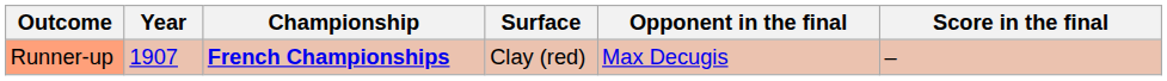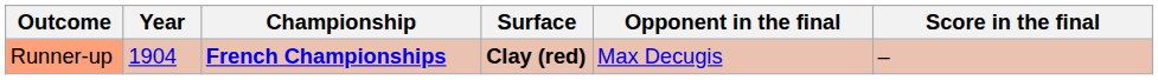Runner-up | Year: 1907 -> 1904
Runner-up | Surface: normal -> bold
